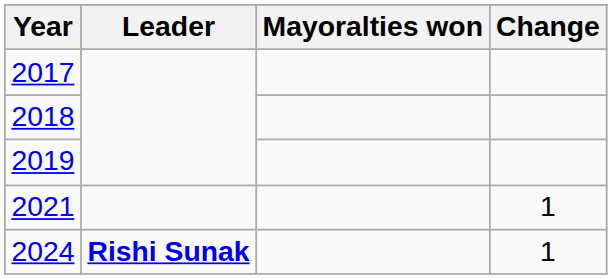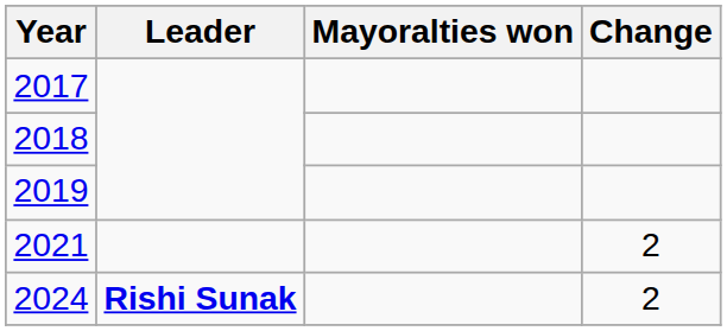2021 | Change: 1 -> 2
2024 | Change: 1 -> 2
